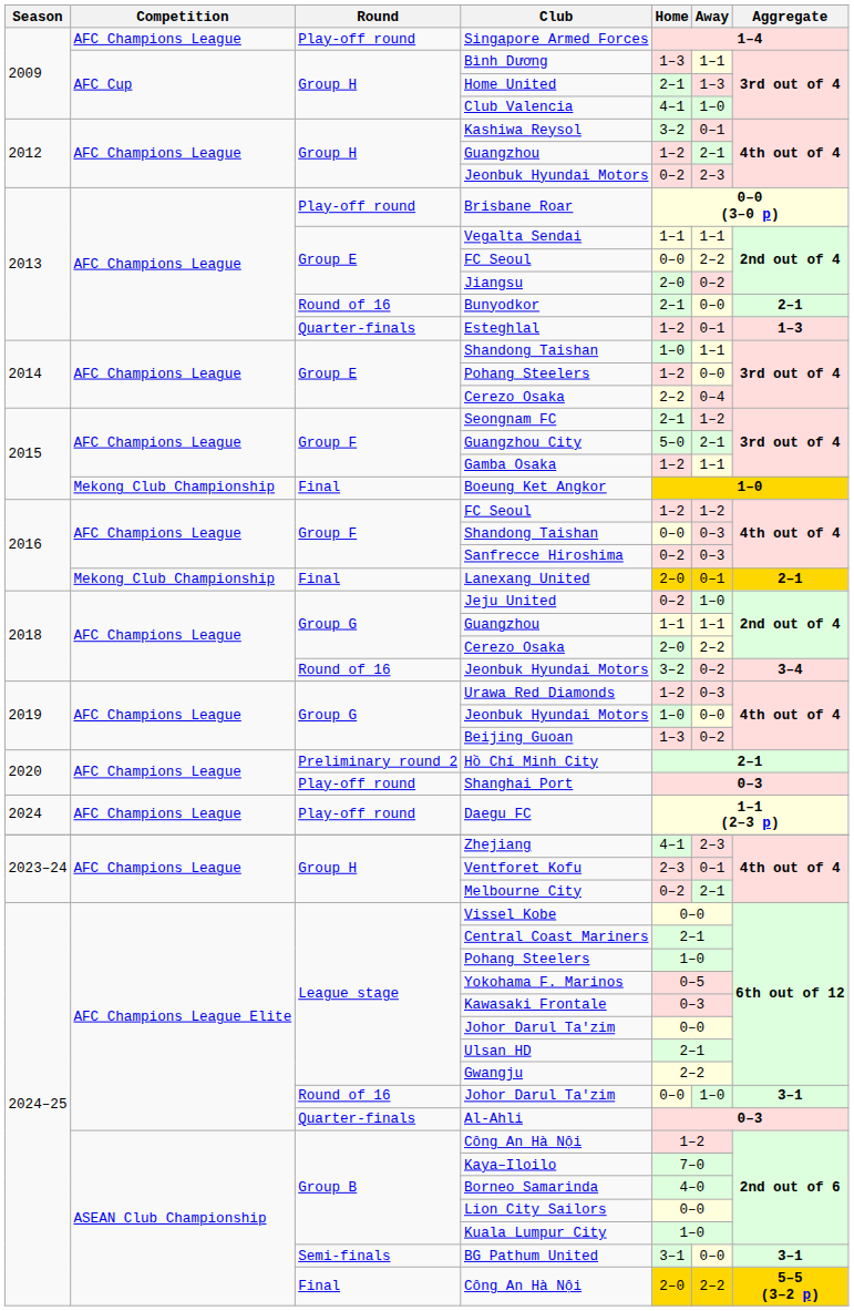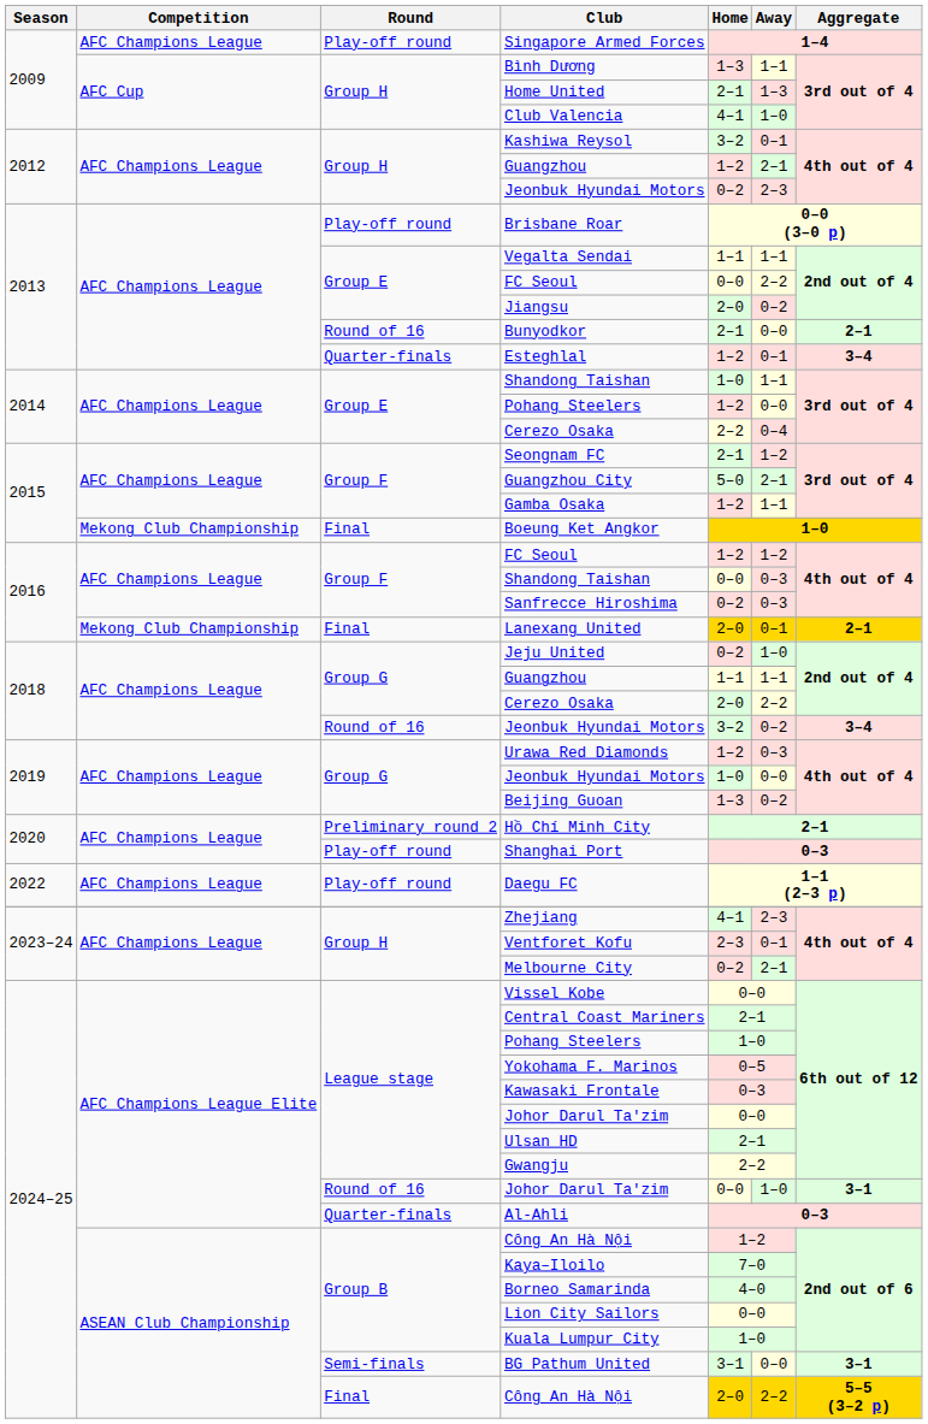Esteghlal | Aggregate: 1–3 -> 3–4
Daegu FC | Season: 2024 -> 2022
